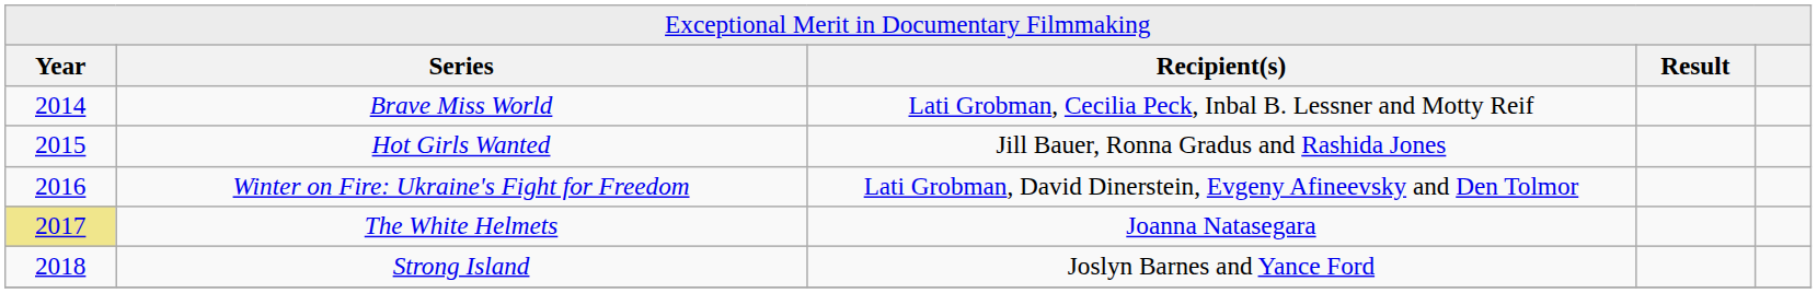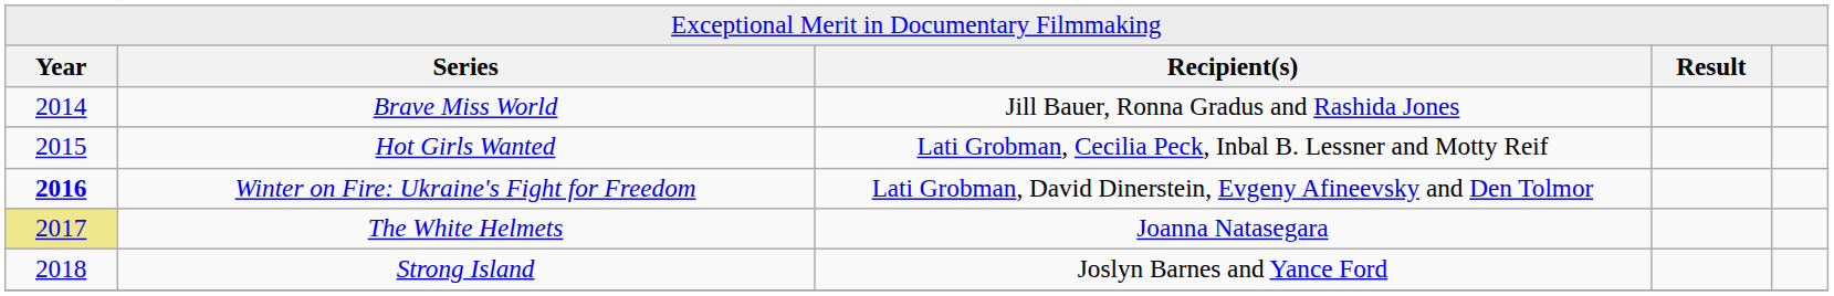Brave Miss World | column 3: Lati Grobman, Cecilia Peck, Inbal B. Lessner and Motty Reif -> Jill Bauer, Ronna Gradus and Rashida Jones
Hot Girls Wanted | column 3: Jill Bauer, Ronna Gradus and Rashida Jones -> Lati Grobman, Cecilia Peck, Inbal B. Lessner and Motty Reif
Winter on Fire: Ukraine's Fight for Freedom | column 1: normal -> bold
